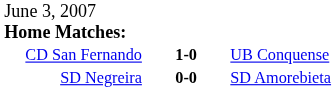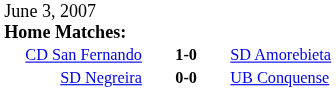CD San Fernando | column 3: UB Conquense -> SD Amorebieta
SD Negreira | column 3: SD Amorebieta -> UB Conquense
